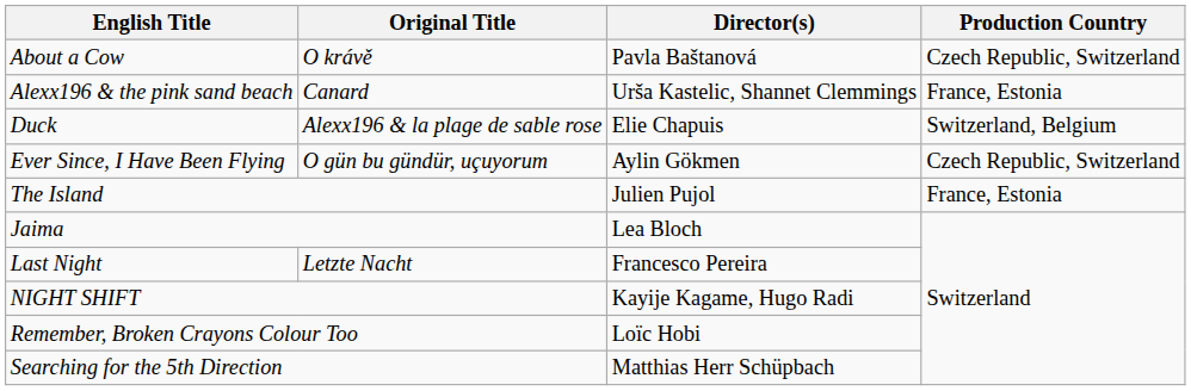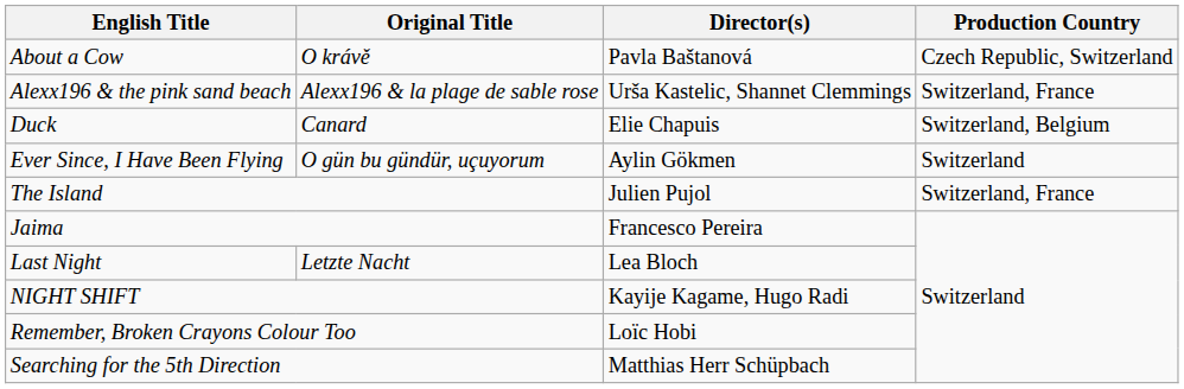Alexx196 & the pink sand beach | Original Title: Canard -> Alexx196 & la plage de sable rose
Alexx196 & the pink sand beach | Production Country: France, Estonia -> Switzerland, France
Duck | Original Title: Alexx196 & la plage de sable rose -> Canard
Ever Since, I Have Been Flying | Production Country: Czech Republic, Switzerland -> Switzerland
The Island | Production Country: France, Estonia -> Switzerland, France
Jaima | Director(s): Lea Bloch -> Francesco Pereira
Last Night | Director(s): Francesco Pereira -> Lea Bloch
